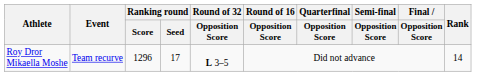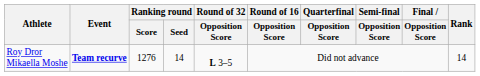Roy Dror Mikaella Moshe | Event: normal -> bold
Roy Dror Mikaella Moshe | Ranking round / Score: 1296 -> 1276
Roy Dror Mikaella Moshe | Ranking round / Seed: 17 -> 14
